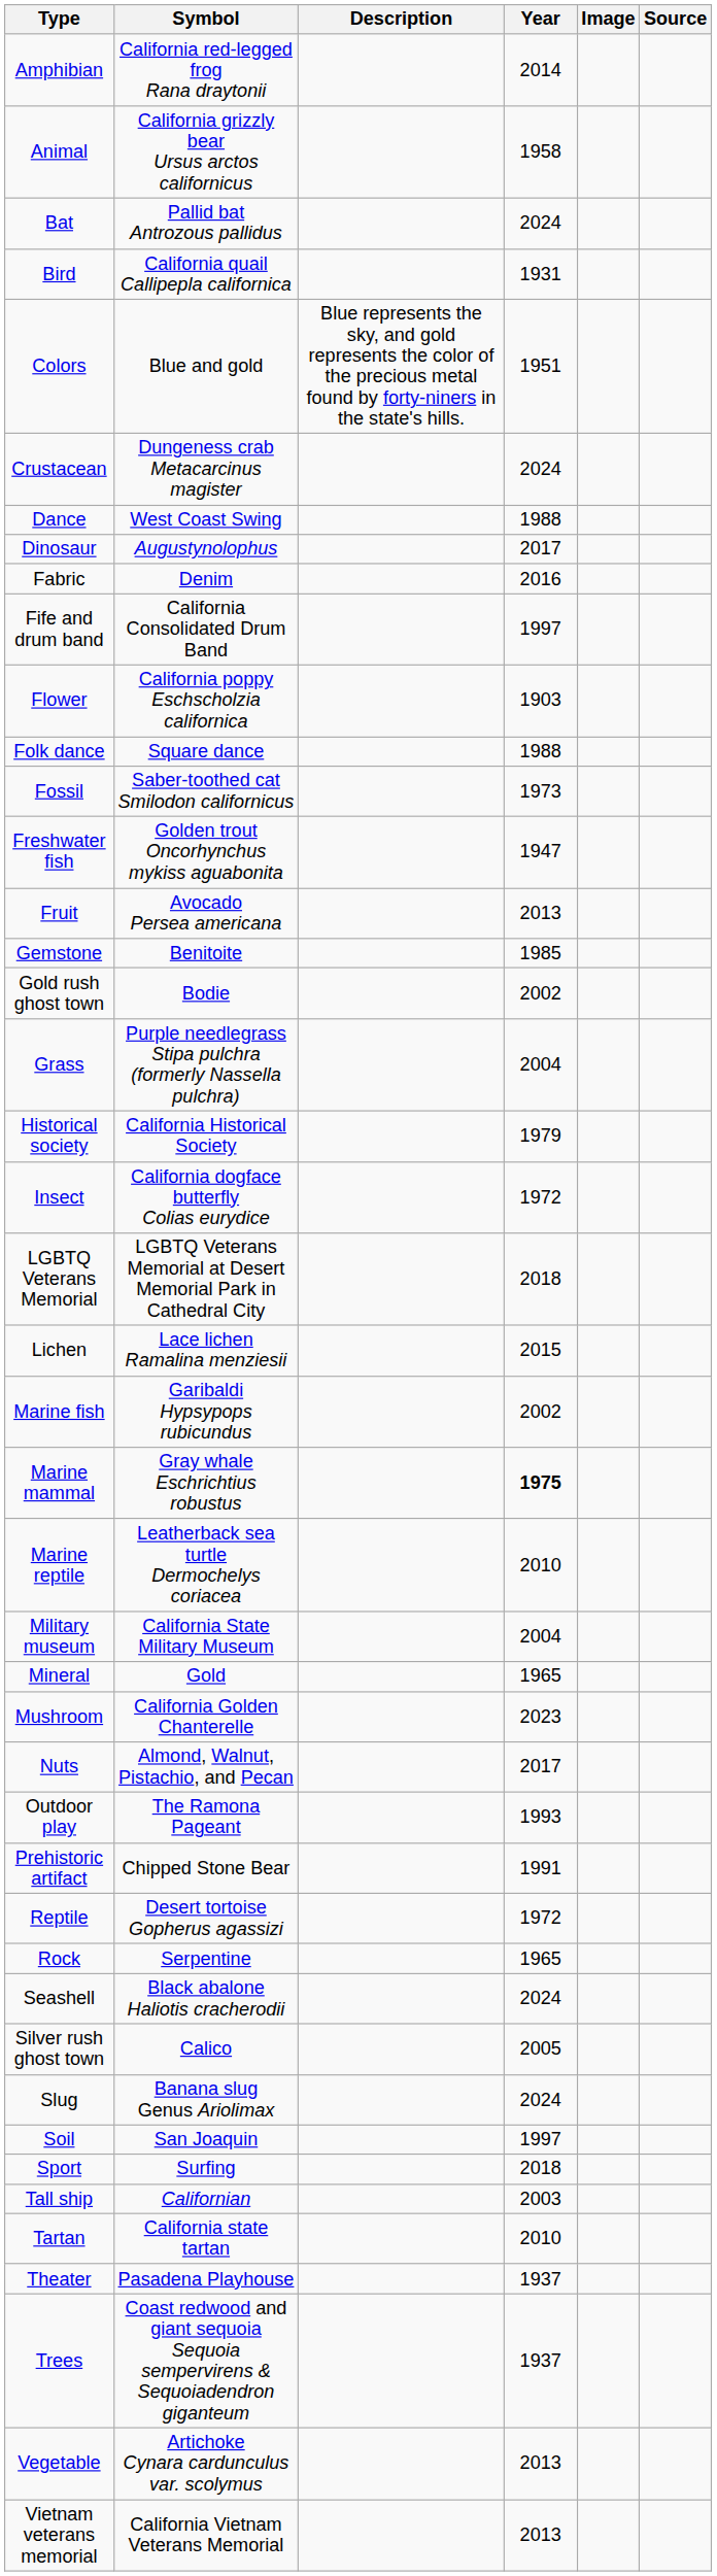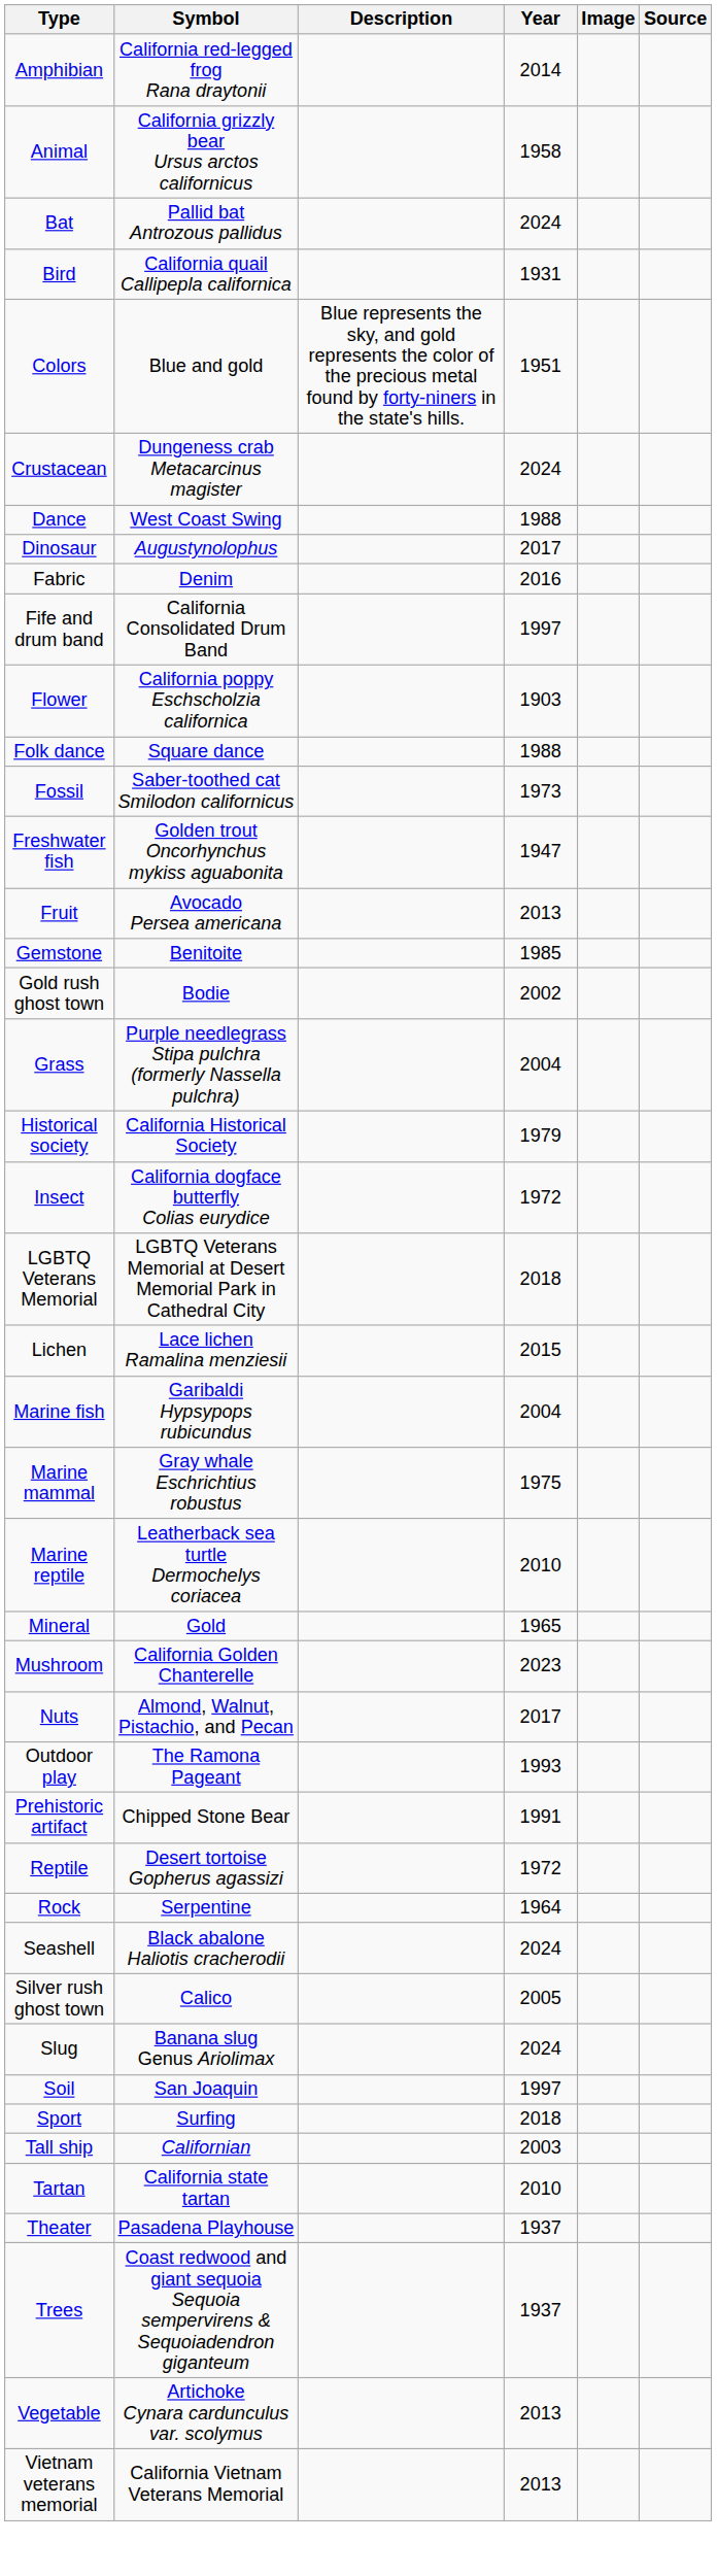Marine fish | Year: 2002 -> 2004
Marine mammal | Year: bold -> normal
- row: Military museum | California State Military Museum | 2004
Rock | Year: 1965 -> 1964
